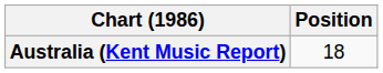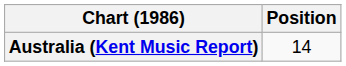Australia (Kent Music Report) | Position: 18 -> 14
